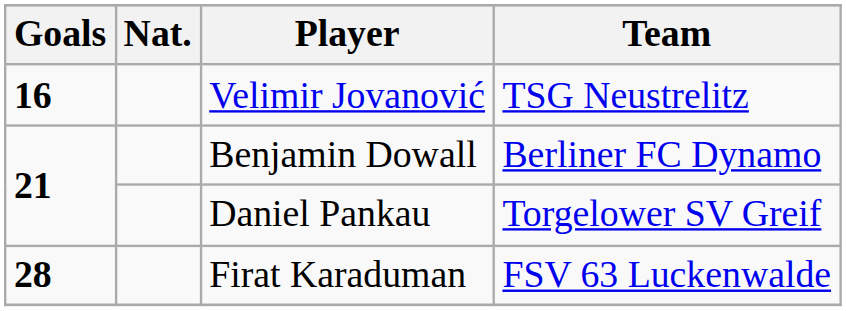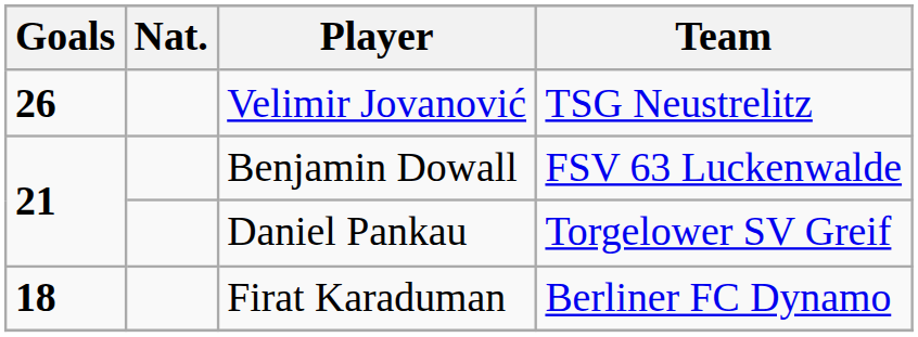Velimir Jovanović | Goals: 16 -> 26
Benjamin Dowall | Team: Berliner FC Dynamo -> FSV 63 Luckenwalde
Firat Karaduman | Goals: 28 -> 18
Firat Karaduman | Team: FSV 63 Luckenwalde -> Berliner FC Dynamo
